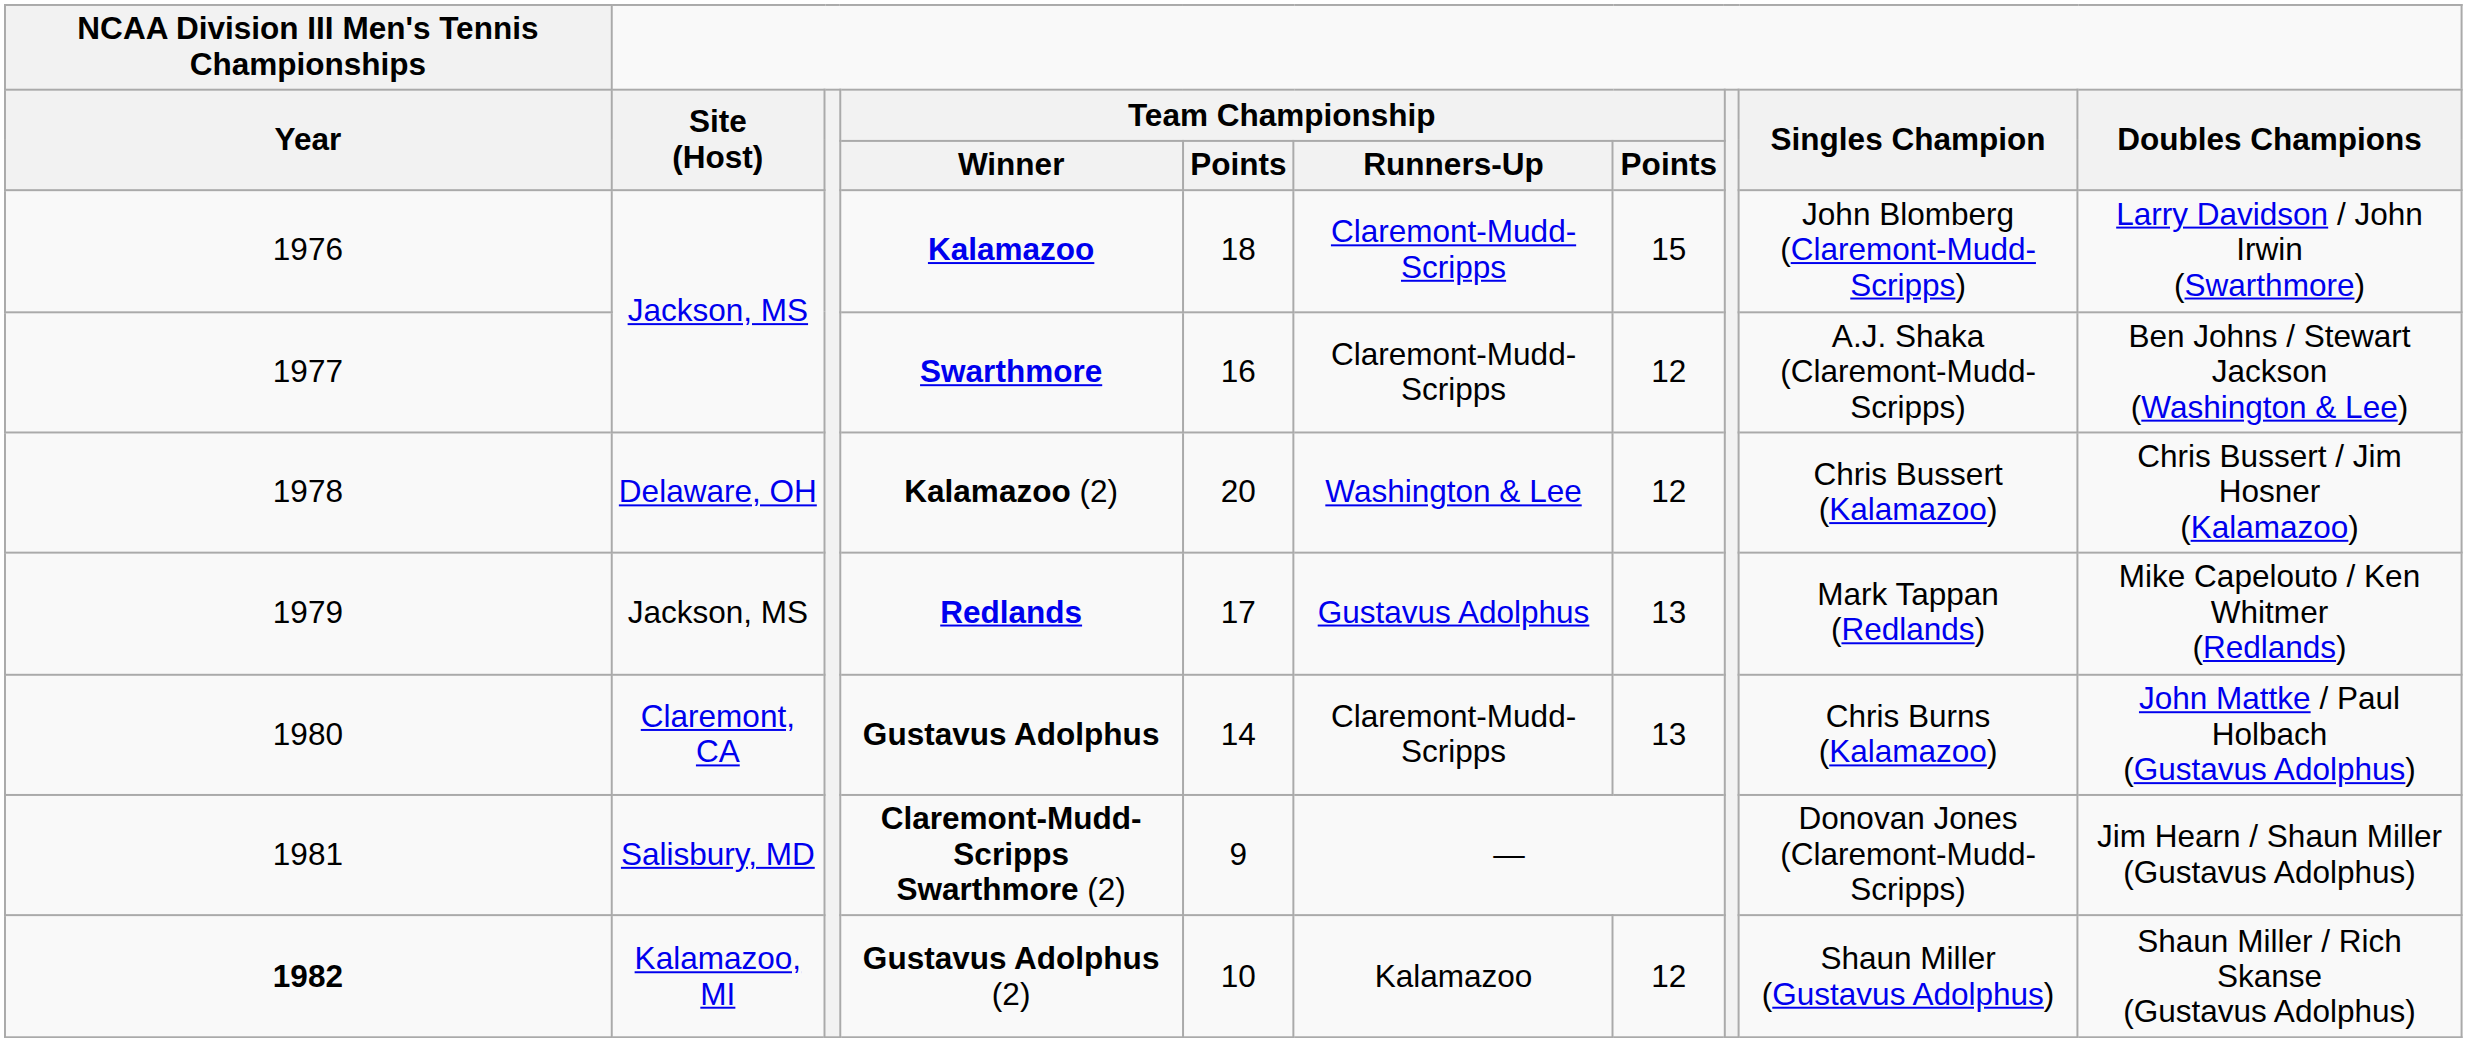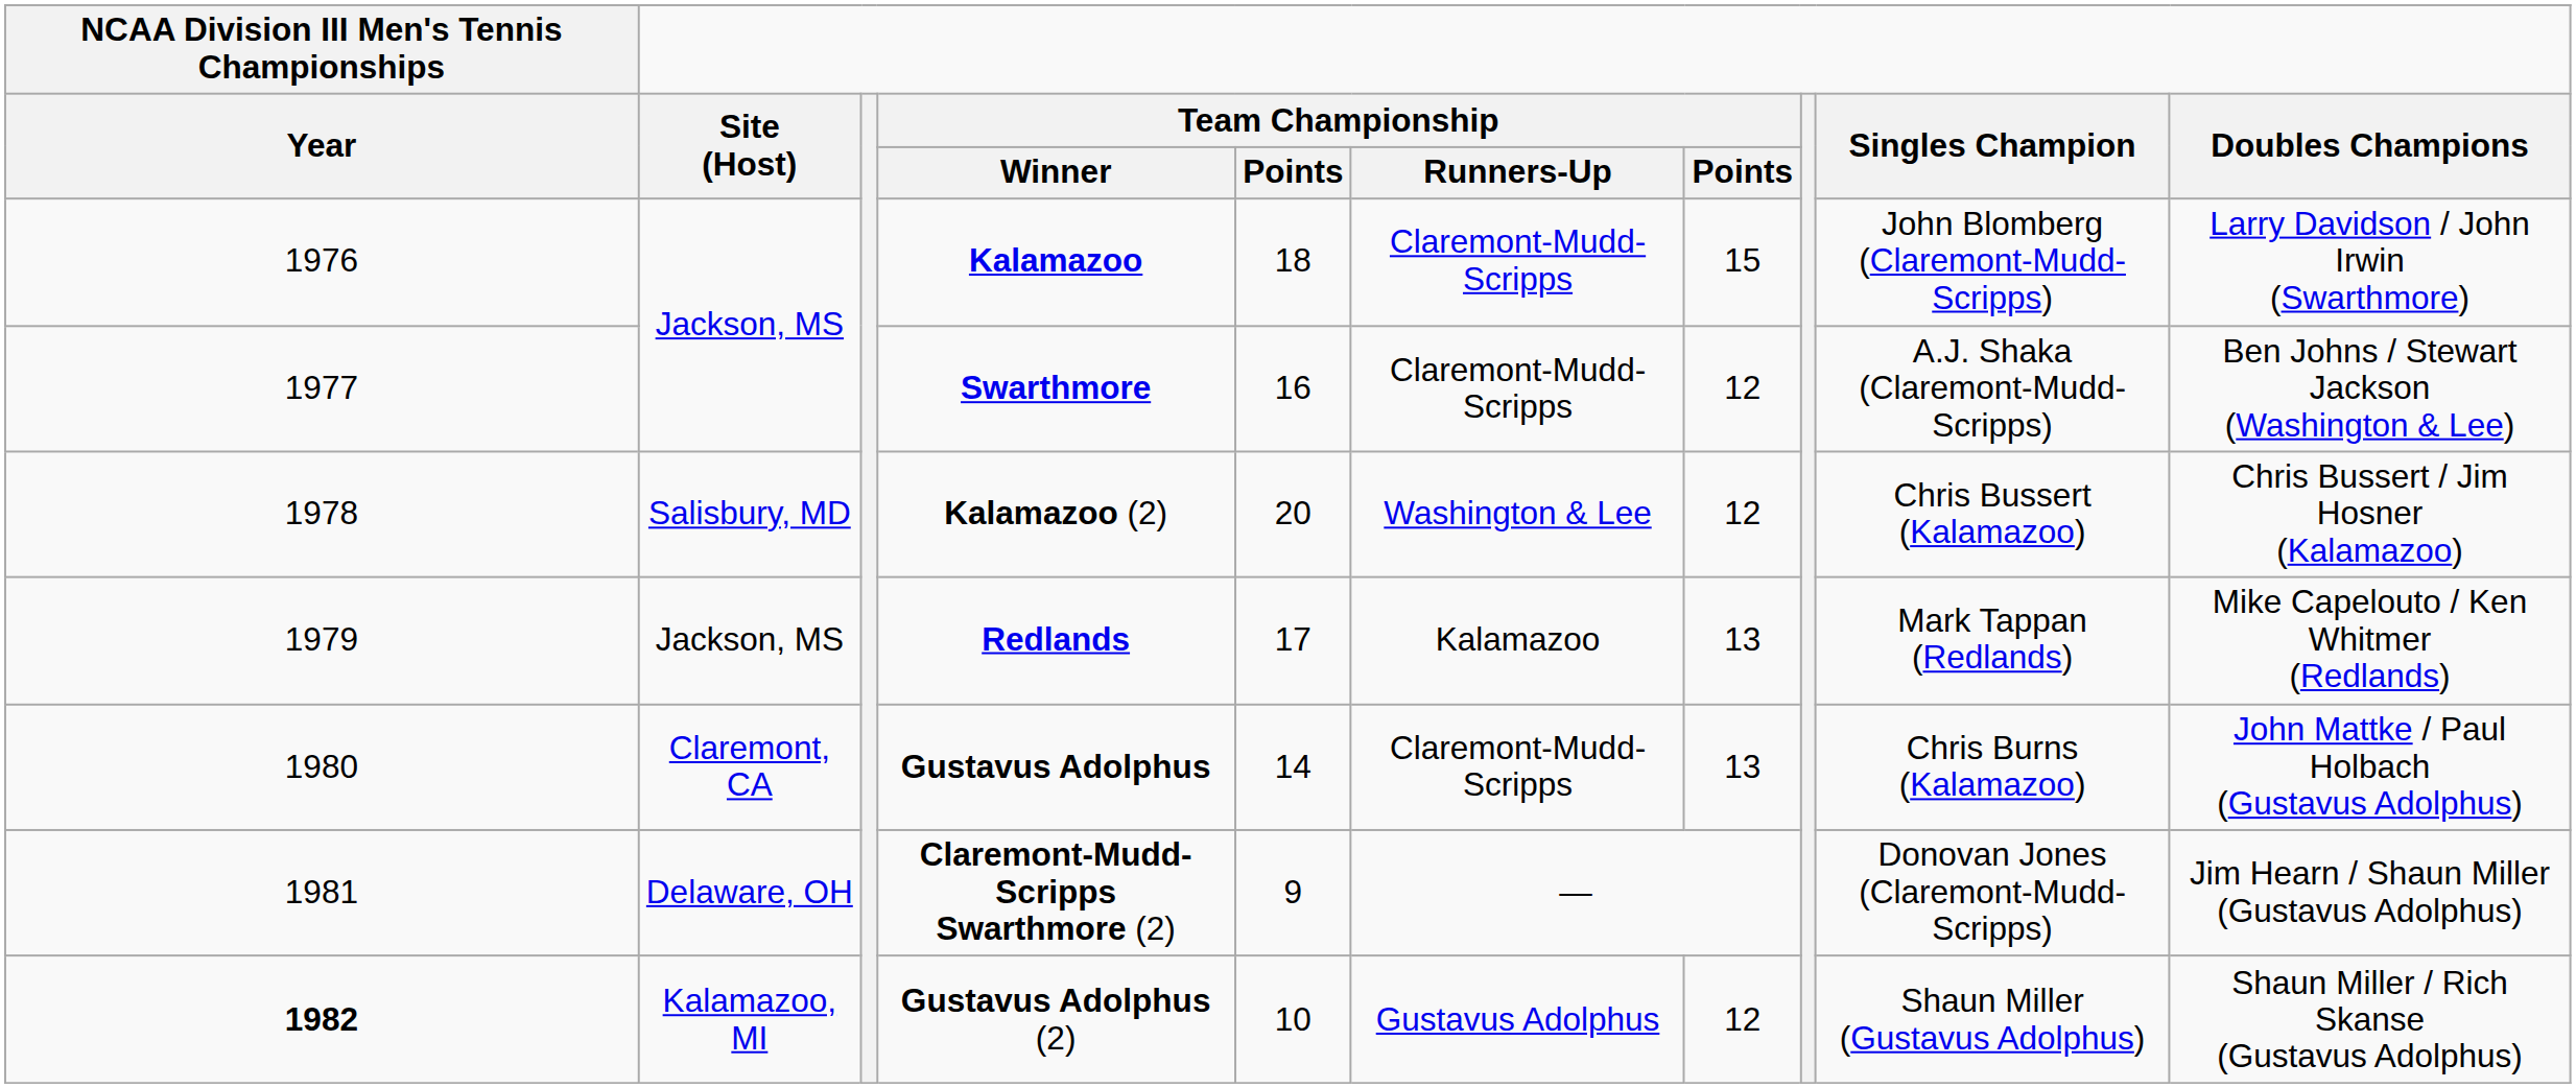Kalamazoo (2) | Site (Host): Delaware, OH -> Salisbury, MD
Redlands | Team Championship / Runners-Up: Gustavus Adolphus -> Kalamazoo
Claremont-Mudd-Scripps Swarthmore (2) | Site (Host): Salisbury, MD -> Delaware, OH
Gustavus Adolphus (2) | Team Championship / Runners-Up: Kalamazoo -> Gustavus Adolphus
